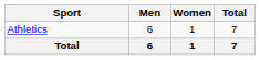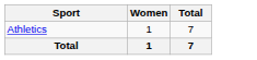- column: Men | 6 | 6
